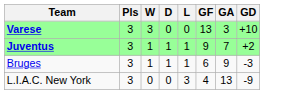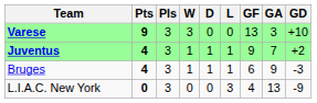+ column: Pts | 9 | 4 | 4 | 0
